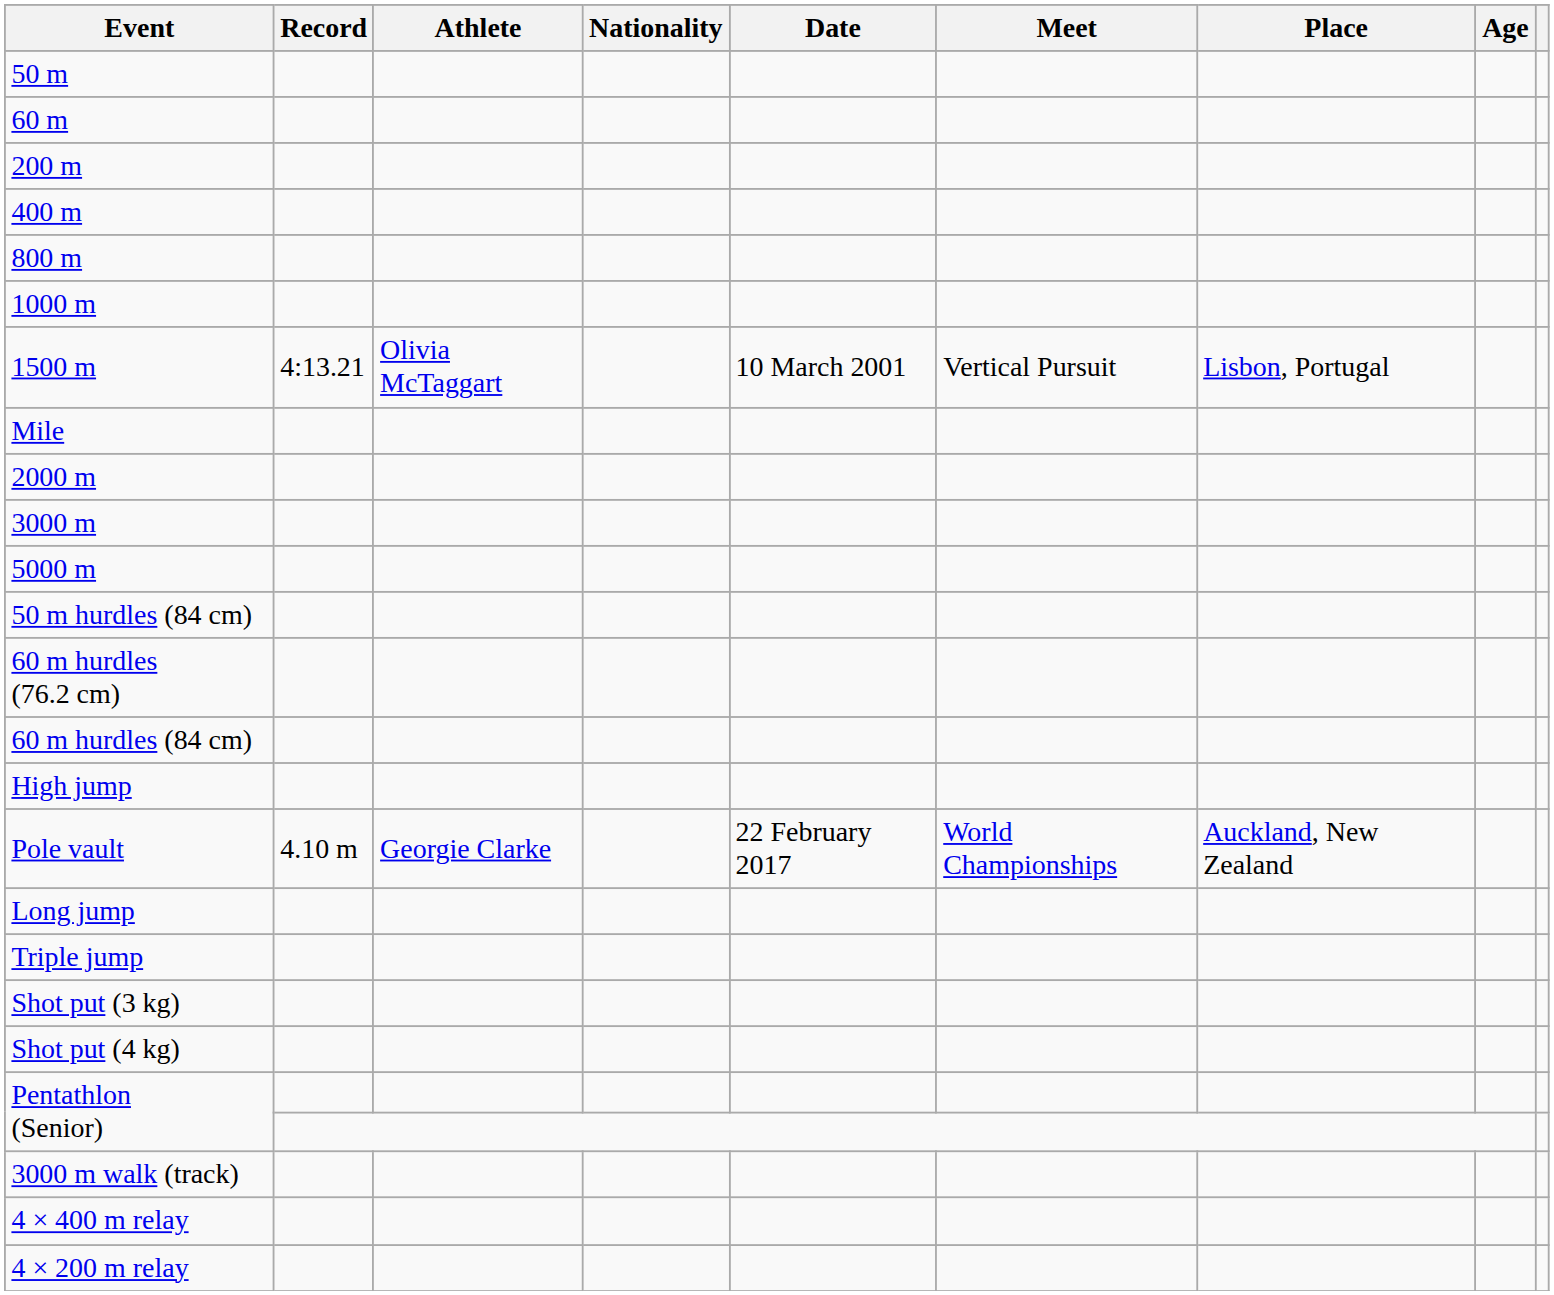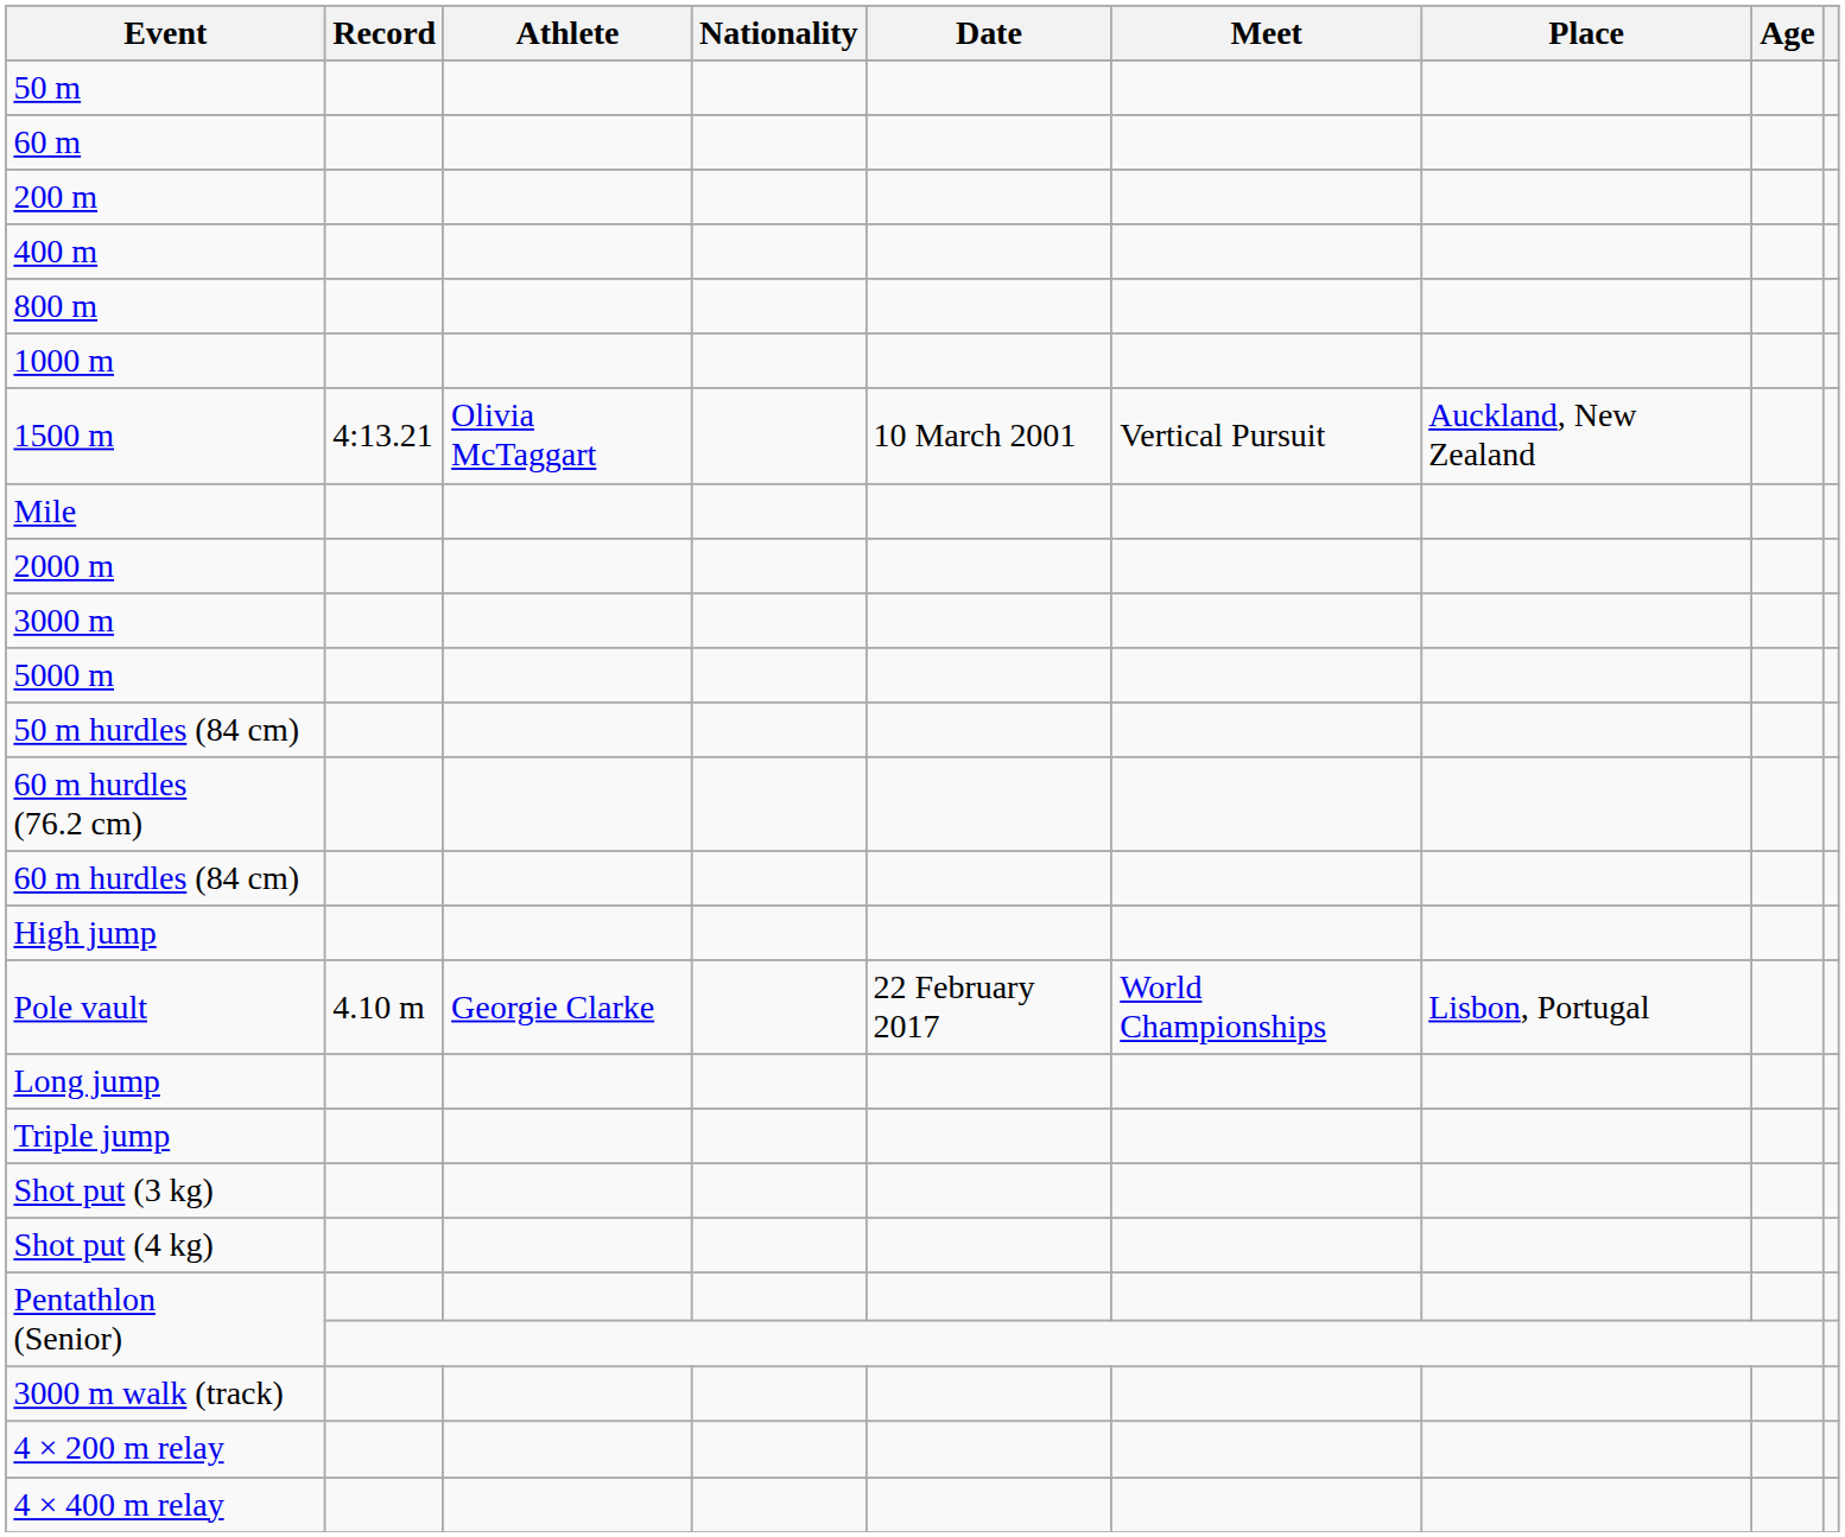1500 m | Place: Lisbon, Portugal -> Auckland, New Zealand
Pole vault | Place: Auckland, New Zealand -> Lisbon, Portugal
rows swapped: 4 × 200 m relay <-> 4 × 400 m relay
